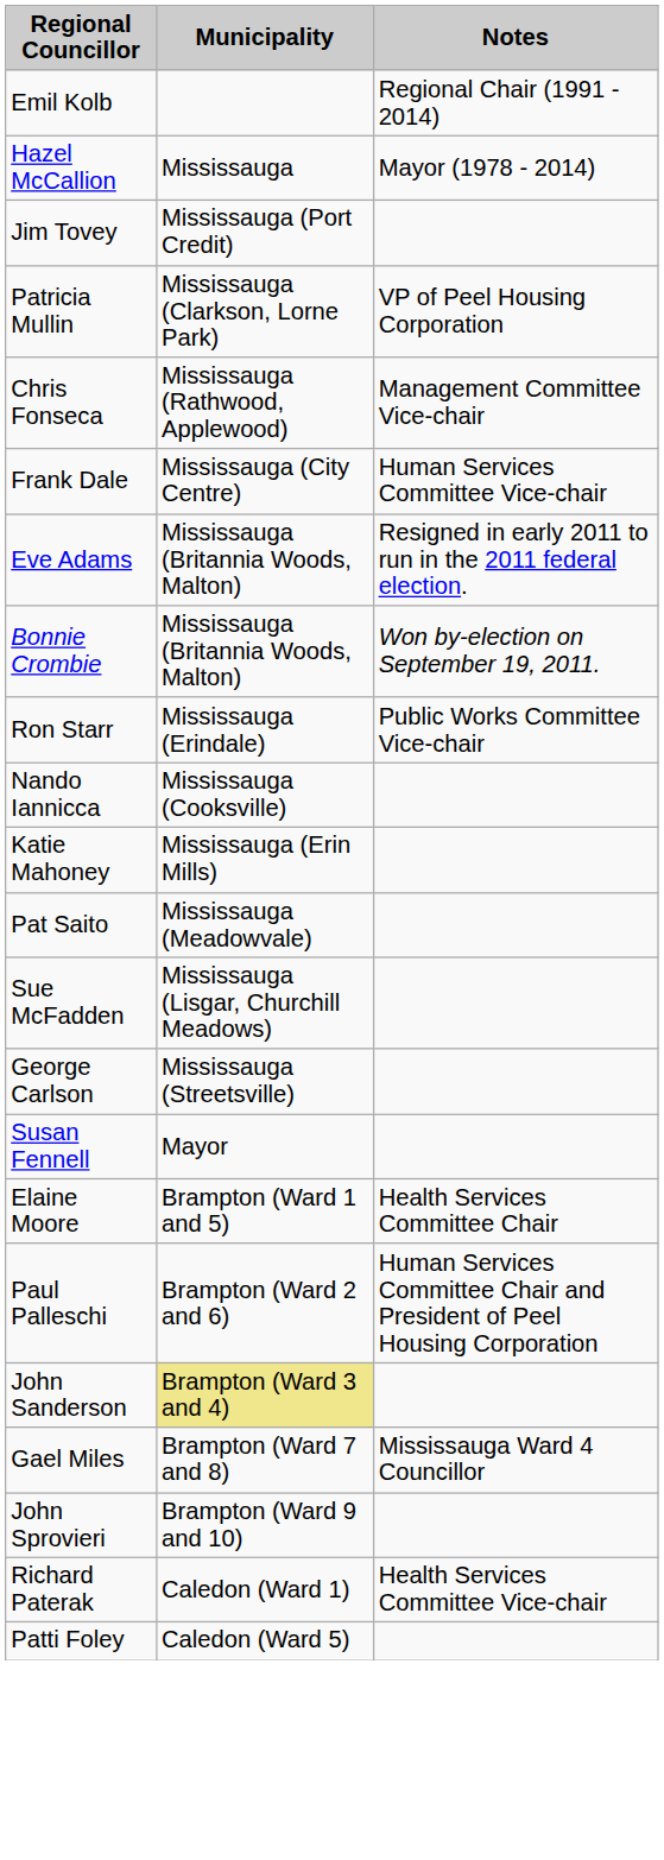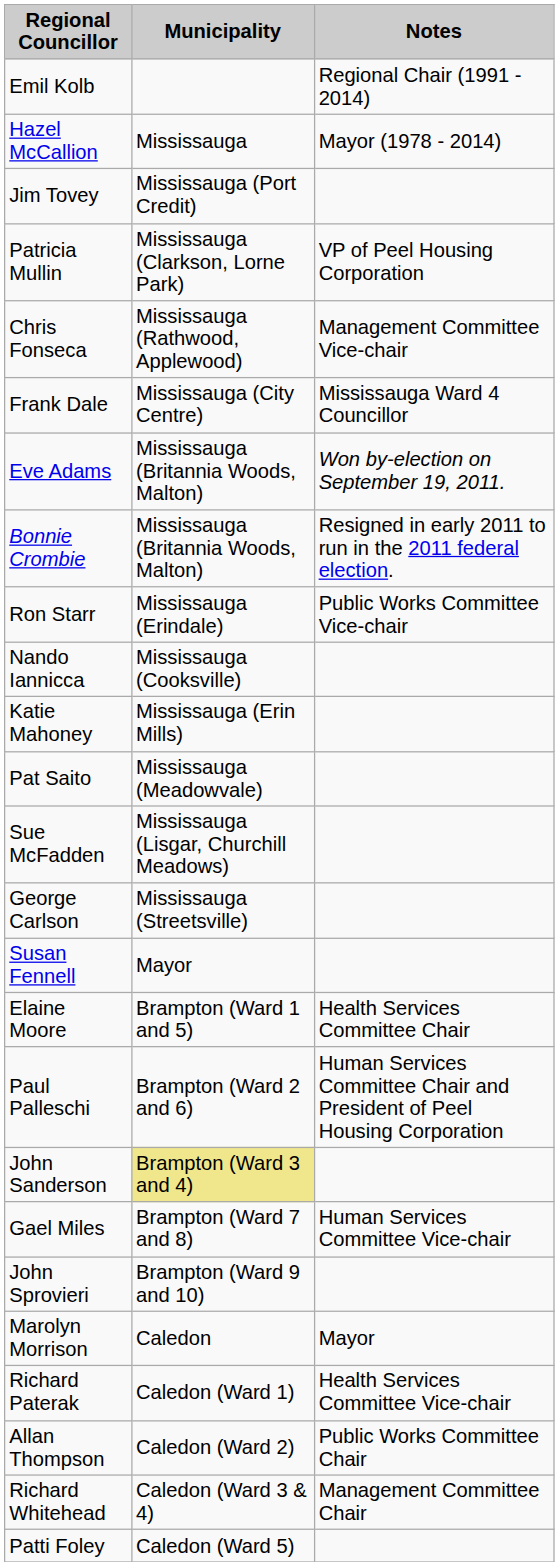Frank Dale | Notes: Human Services Committee Vice-chair -> Mississauga Ward 4 Councillor
Eve Adams | Notes: Resigned in early 2011 to run in the 2011 federal election. -> Won by-election on September 19, 2011.
Bonnie Crombie | Notes: Won by-election on September 19, 2011. -> Resigned in early 2011 to run in the 2011 federal election.
Gael Miles | Notes: Mississauga Ward 4 Councillor -> Human Services Committee Vice-chair
+ row: Marolyn Morrison | Caledon | Mayor
+ row: Allan Thompson | Caledon (Ward 2) | Public Works Committee Chair
+ row: Richard Whitehead | Caledon (Ward 3 & 4) | Management Committee Chair
